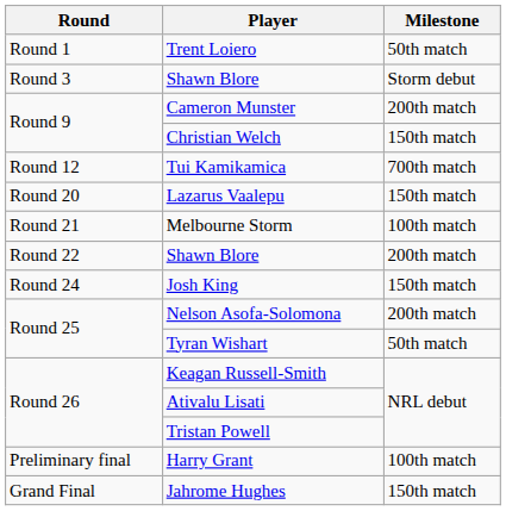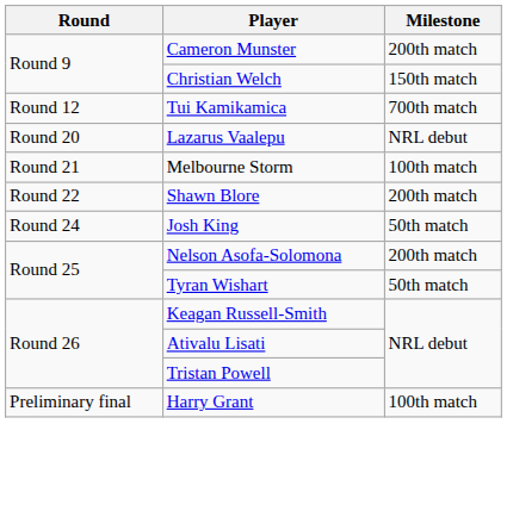- row: Round 1 | Trent Loiero | 50th match
- row: Round 3 | Shawn Blore | Storm debut
Lazarus Vaalepu | Milestone: 150th match -> NRL debut
Josh King | Milestone: 150th match -> 50th match
- row: Grand Final | Jahrome Hughes | 150th match
